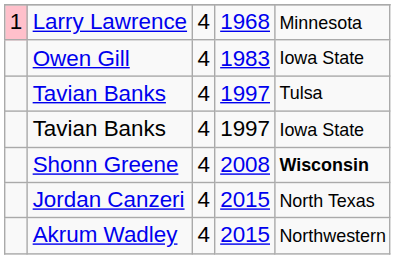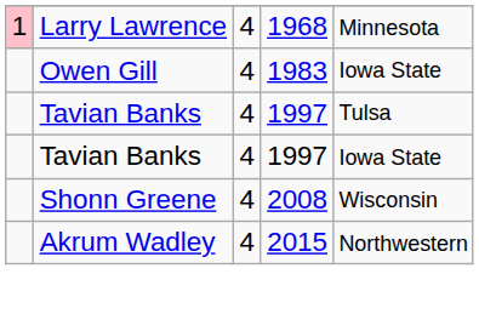Shonn Greene | column 5: bold -> normal
- row: Jordan Canzeri | 4 | 2015 | North Texas
